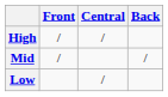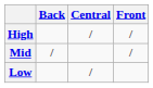columns swapped: Front <-> Back
